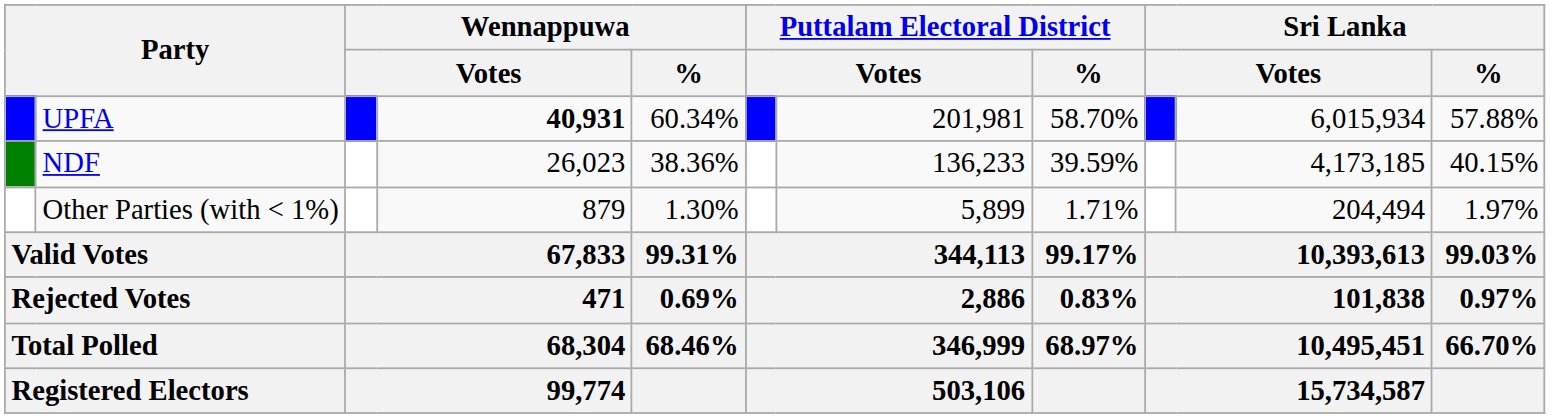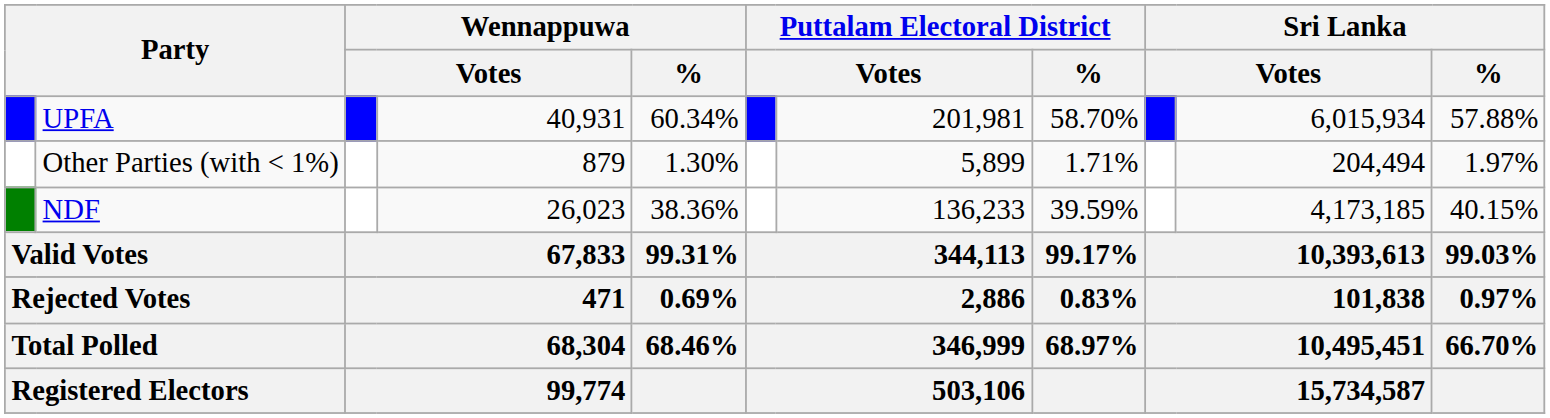UPFA | column 4: bold -> normal
rows swapped: NDF <-> Other Parties (with < 1%)
